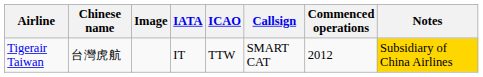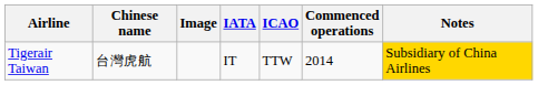- column: Callsign | SMART CAT
Tigerair Taiwan | Commenced operations: 2012 -> 2014
